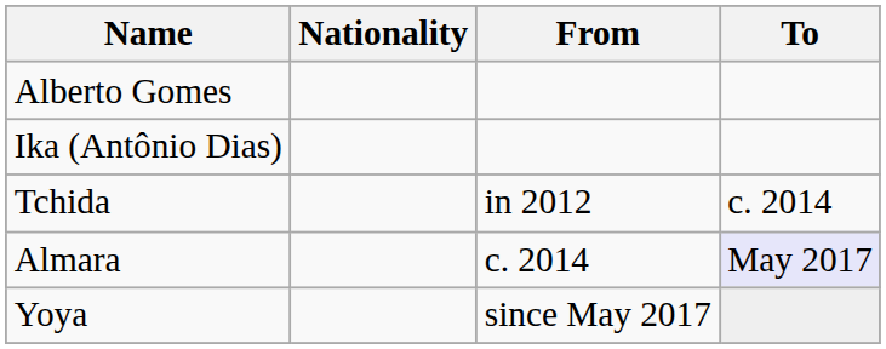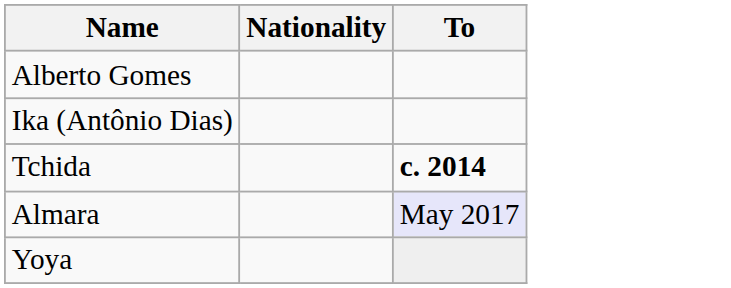- column: From | in 2012 | c. 2014 | since May 2017
Tchida | To: normal -> bold
